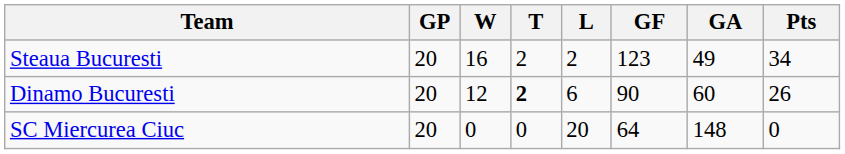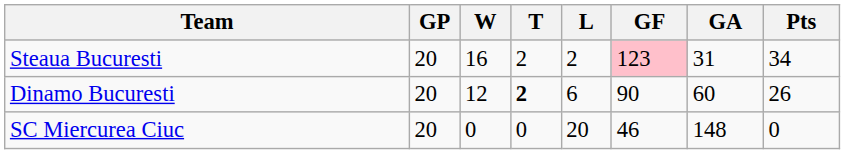Steaua Bucuresti | GF: no background -> pink background
Steaua Bucuresti | GA: 49 -> 31
SC Miercurea Ciuc | GF: 64 -> 46
